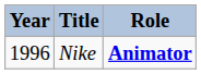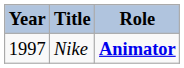Nike | Year: 1996 -> 1997
